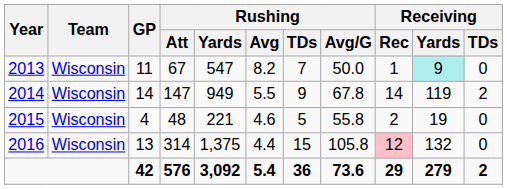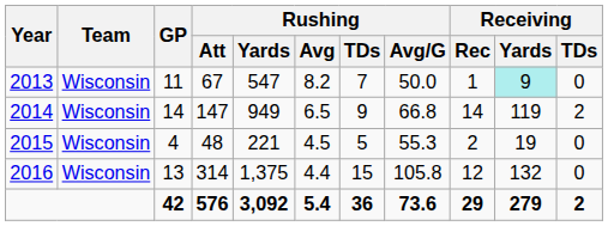2014 | Rushing / Avg: 5.5 -> 6.5
2014 | Rushing / Avg/G: 67.8 -> 66.8
2015 | Rushing / Avg: 4.6 -> 4.5
2015 | Rushing / Avg/G: 55.8 -> 55.3
2016 | Receiving / Rec: pink background -> no background
